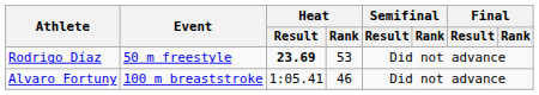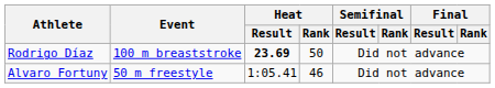Rodrigo Díaz | Event: 50 m freestyle -> 100 m breaststroke
Rodrigo Díaz | Heat / Rank: 53 -> 50
Alvaro Fortuny | Event: 100 m breaststroke -> 50 m freestyle
